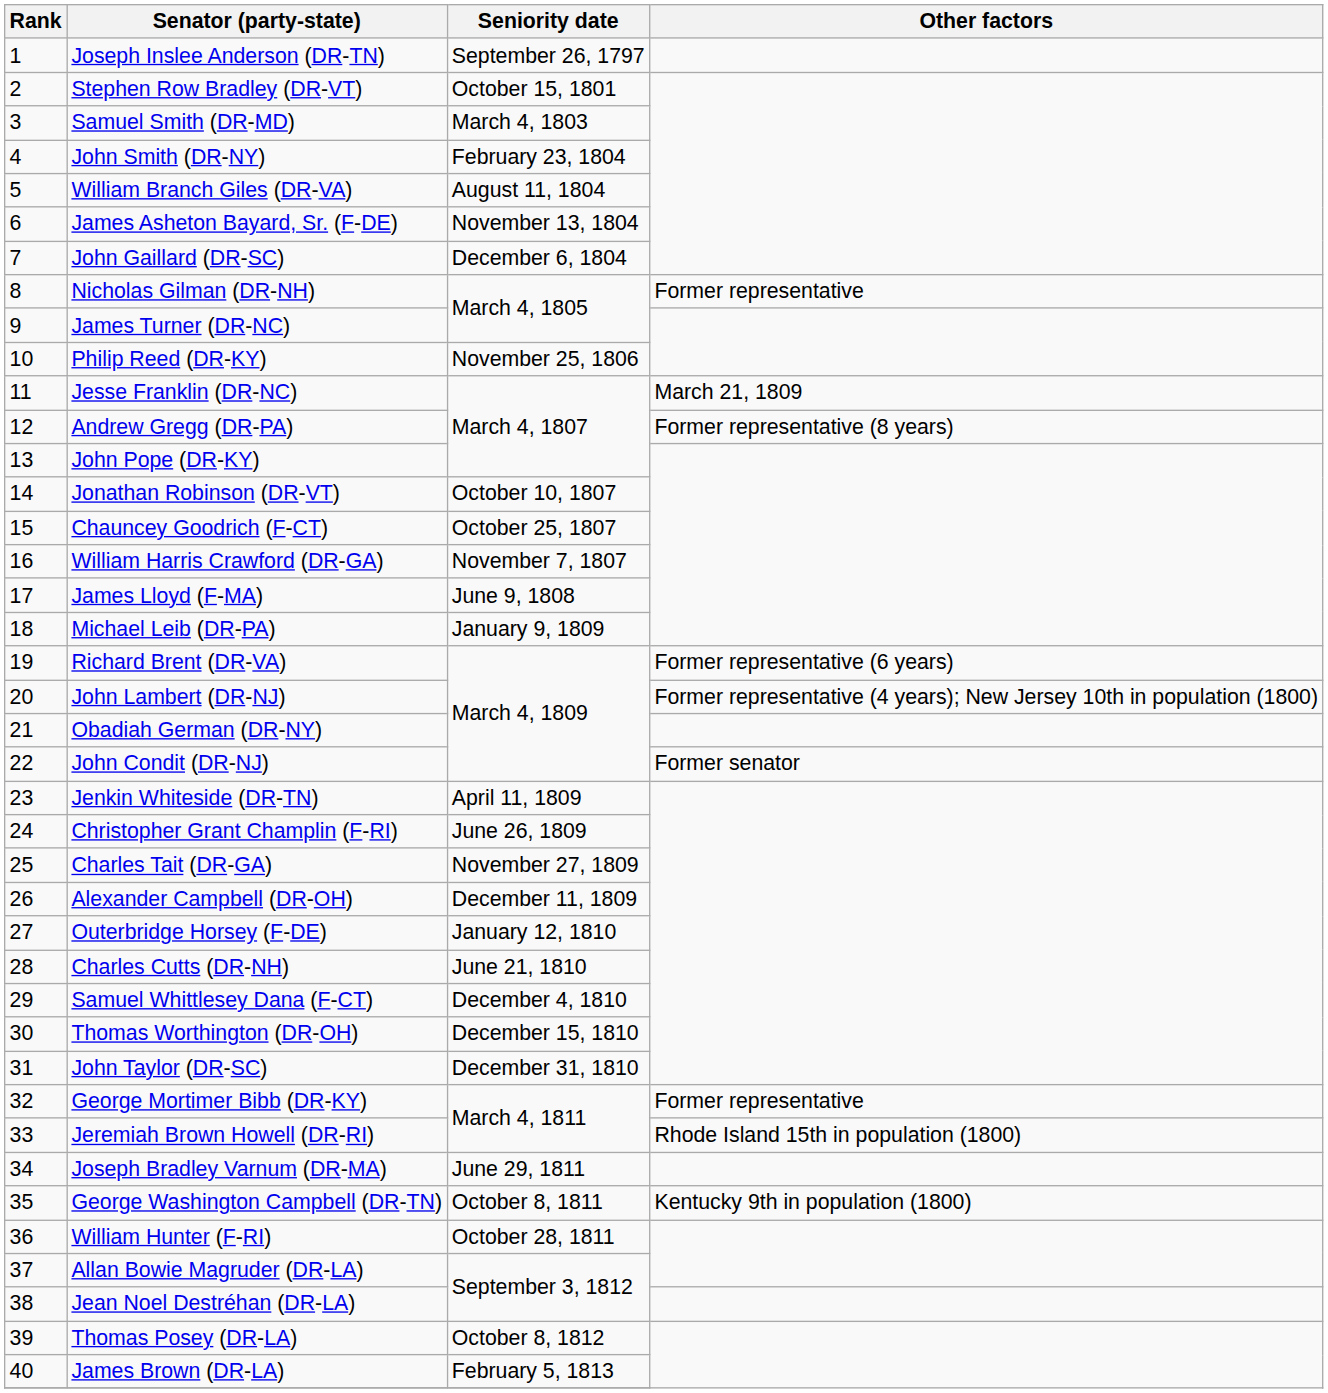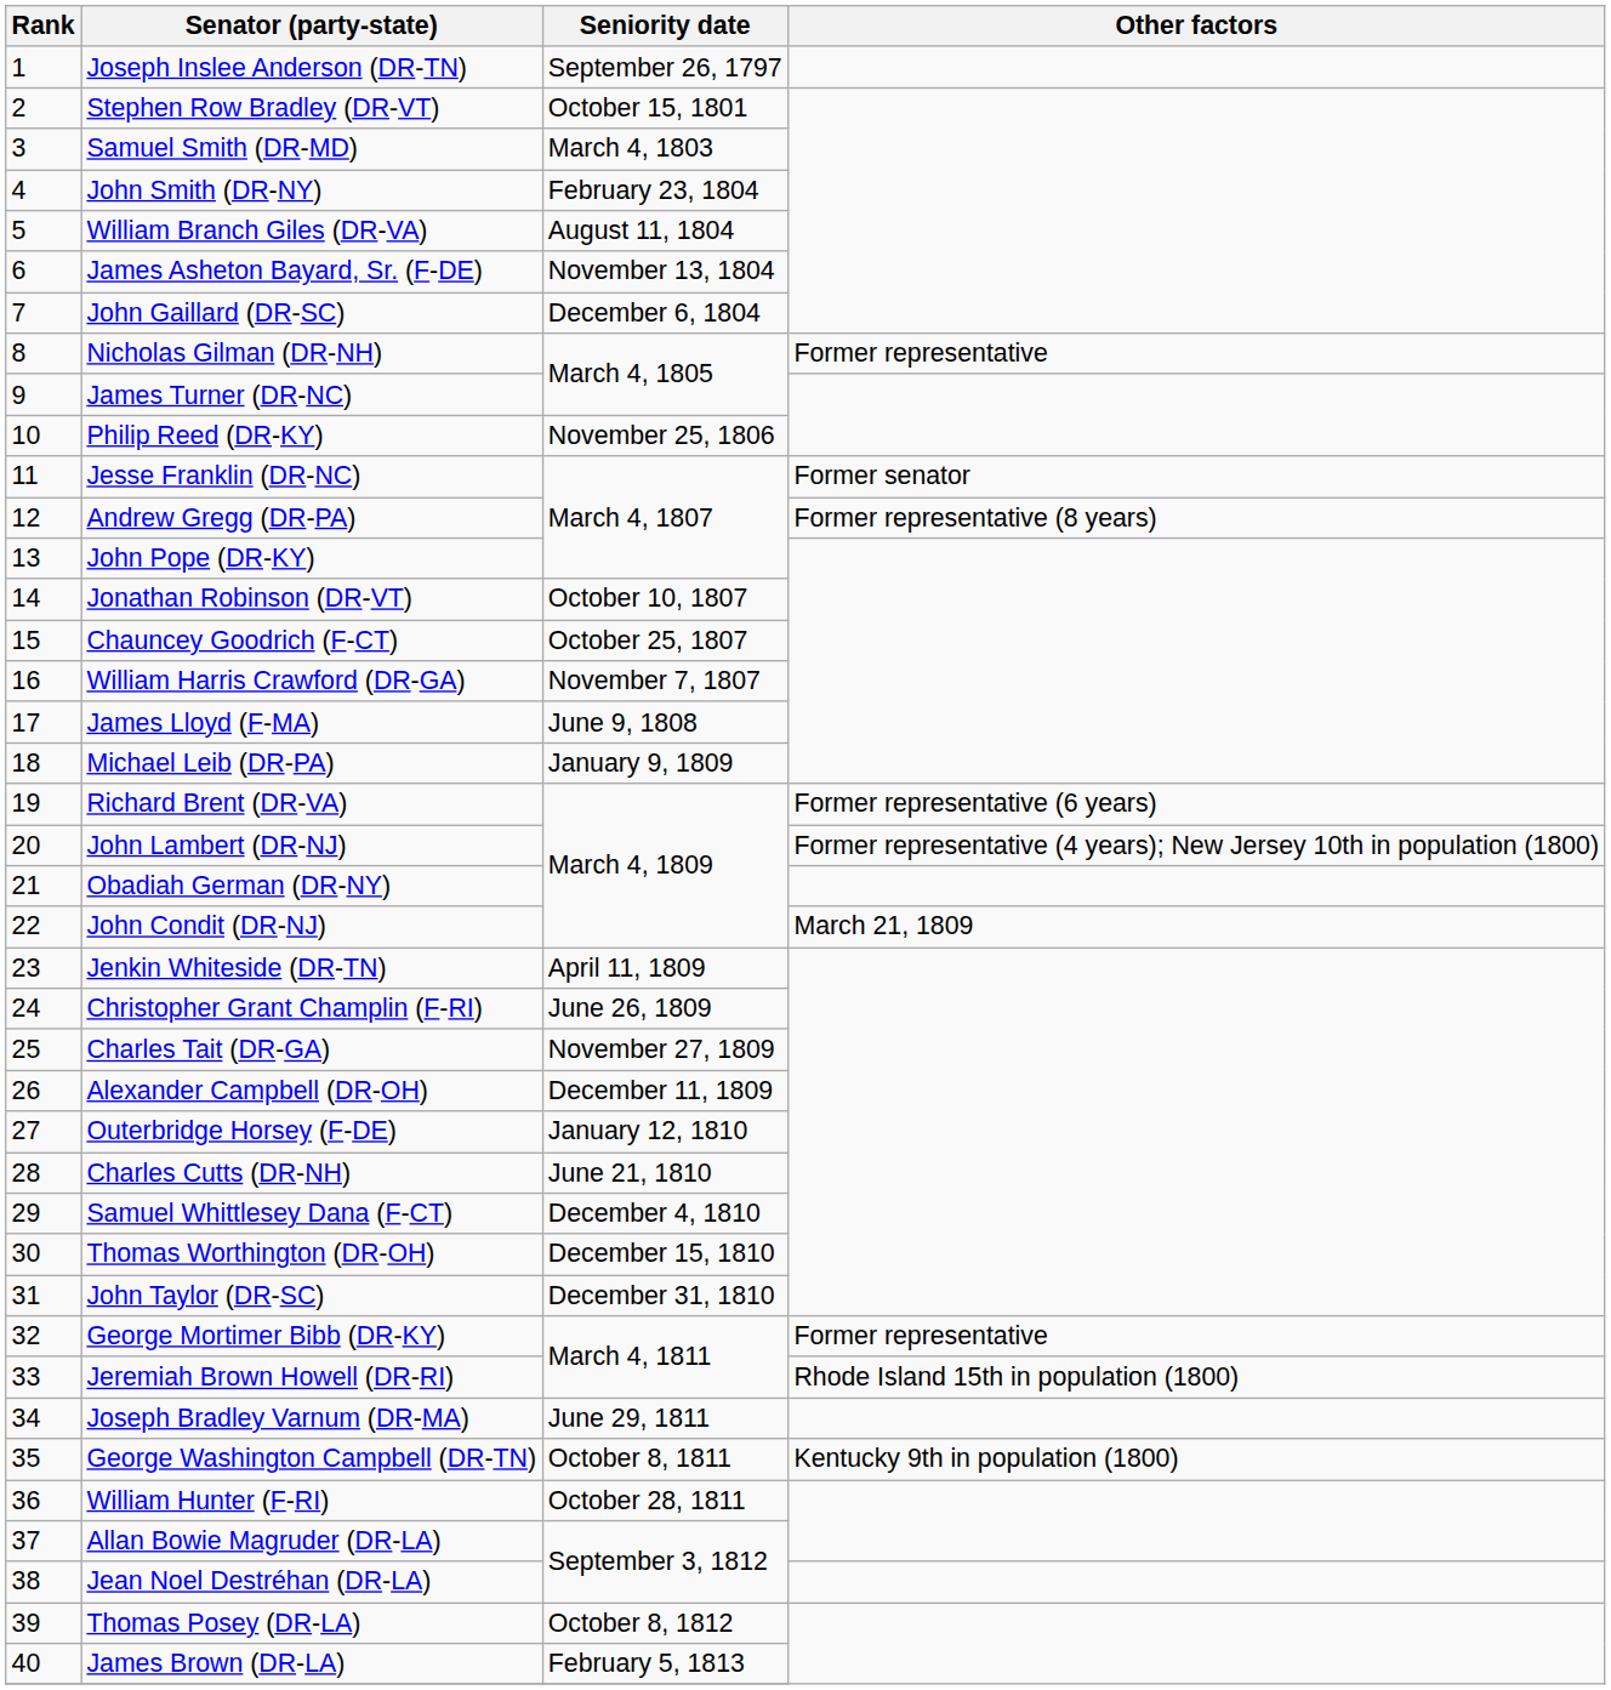Jesse Franklin (DR-NC) | Other factors: March 21, 1809 -> Former senator
John Condit (DR-NJ) | Other factors: Former senator -> March 21, 1809
